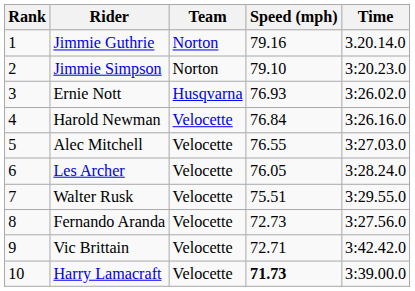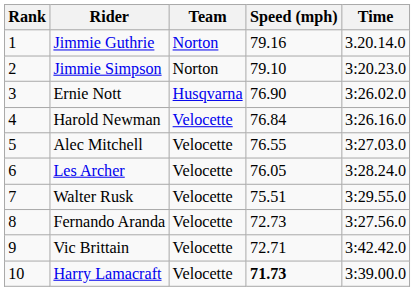Ernie Nott | Speed (mph): 76.93 -> 76.90
